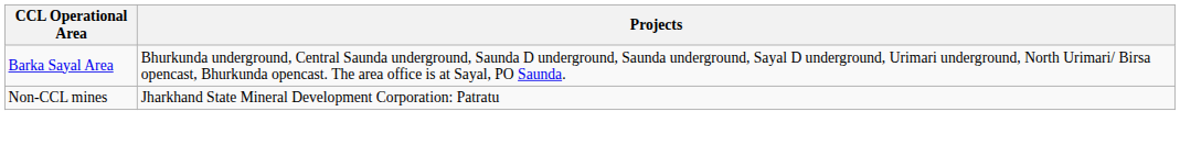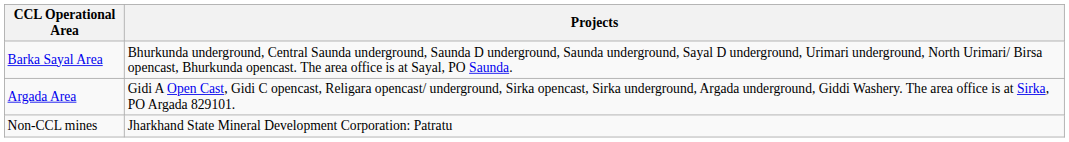+ row: Argada Area | Gidi A Open Cast, Gidi C opencast, Religara opencast/ underground, Sirka opencast, Sirka underground, Argada underground, Giddi Washery. The area office is at Sirka, PO Argada 829101.
